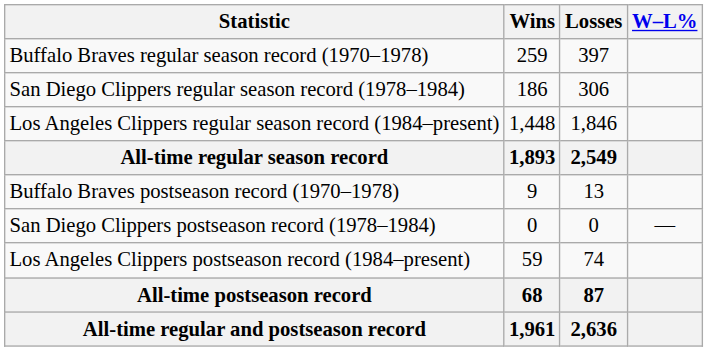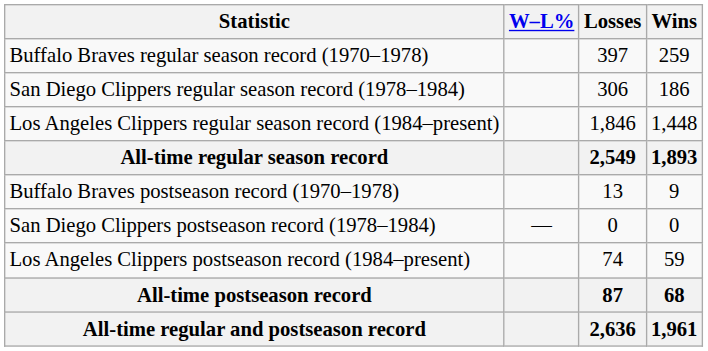columns swapped: Wins <-> W–L%
